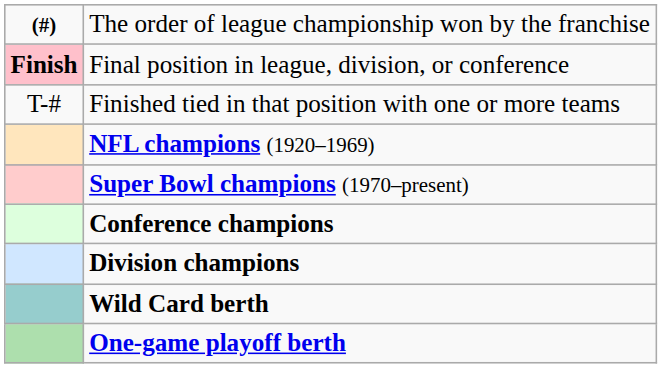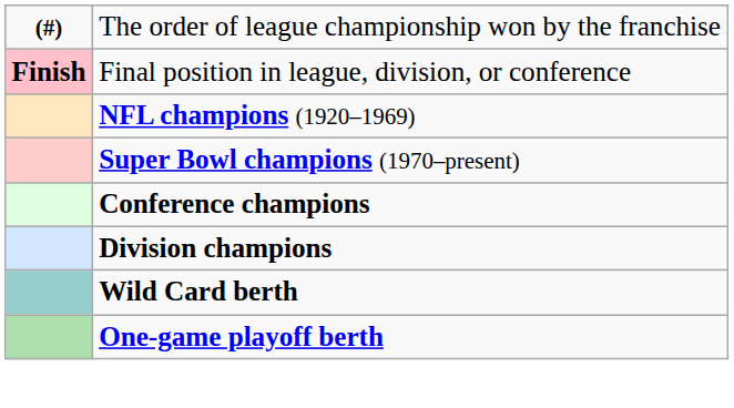- row: T-# | Finished tied in that position with one or more teams
